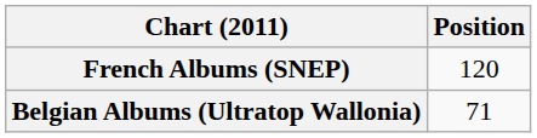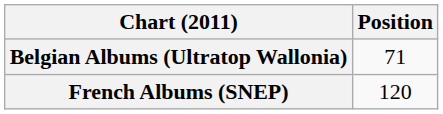rows swapped: Belgian Albums (Ultratop Wallonia) <-> French Albums (SNEP)
